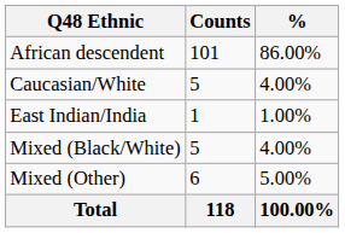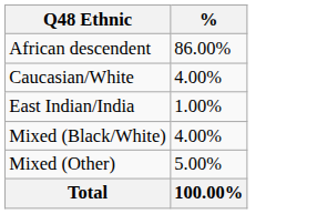- column: Counts | 101 | 5 | 1 | 5 | 6 | 118
